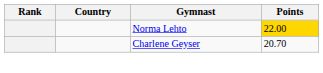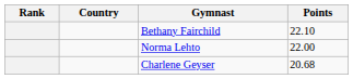+ row: Bethany Fairchild | 22.10
Norma Lehto | Points: gold background -> no background
Charlene Geyser | Points: 20.70 -> 20.68
